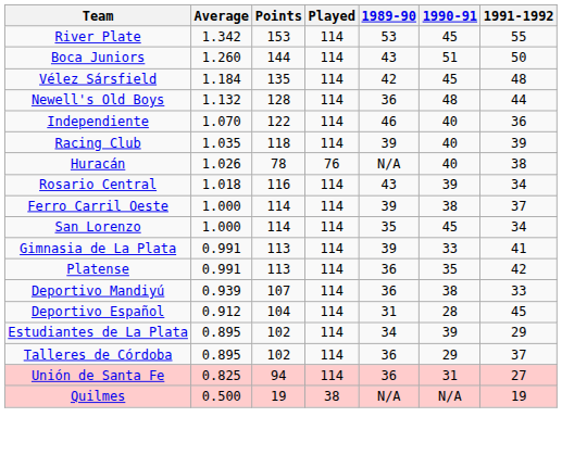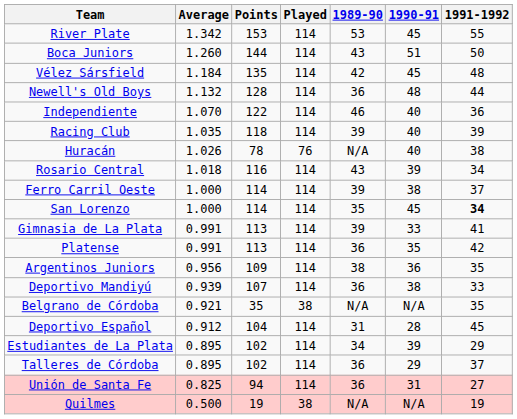San Lorenzo | 1991-1992: normal -> bold
+ row: Argentinos Juniors | 0.956 | 109 | 114 | 38 | 36 | 35
+ row: Belgrano de Córdoba | 0.921 | 35 | 38 | N/A | N/A | 35
